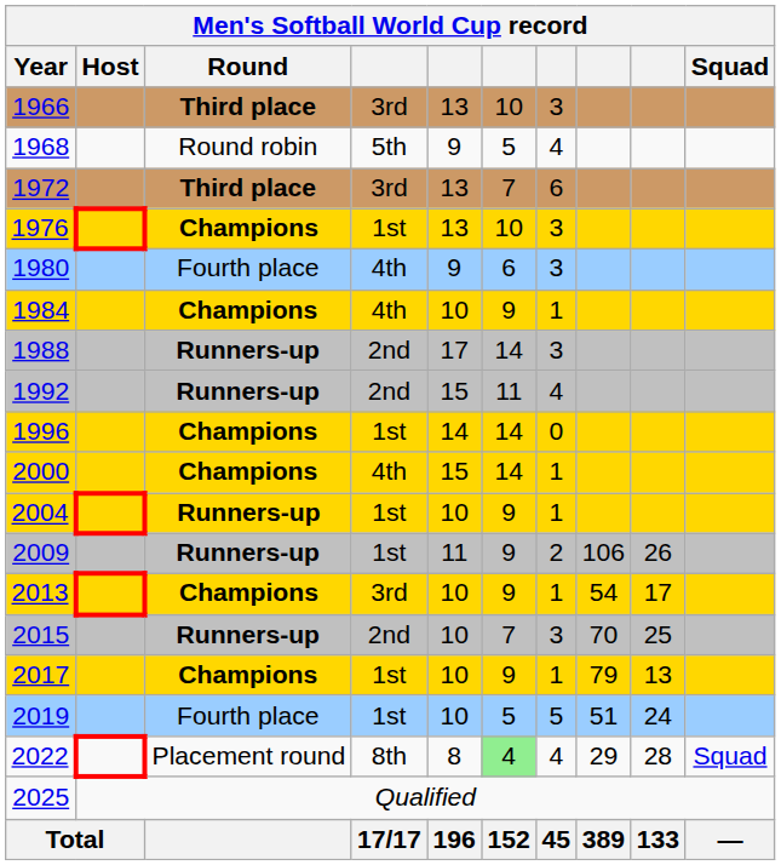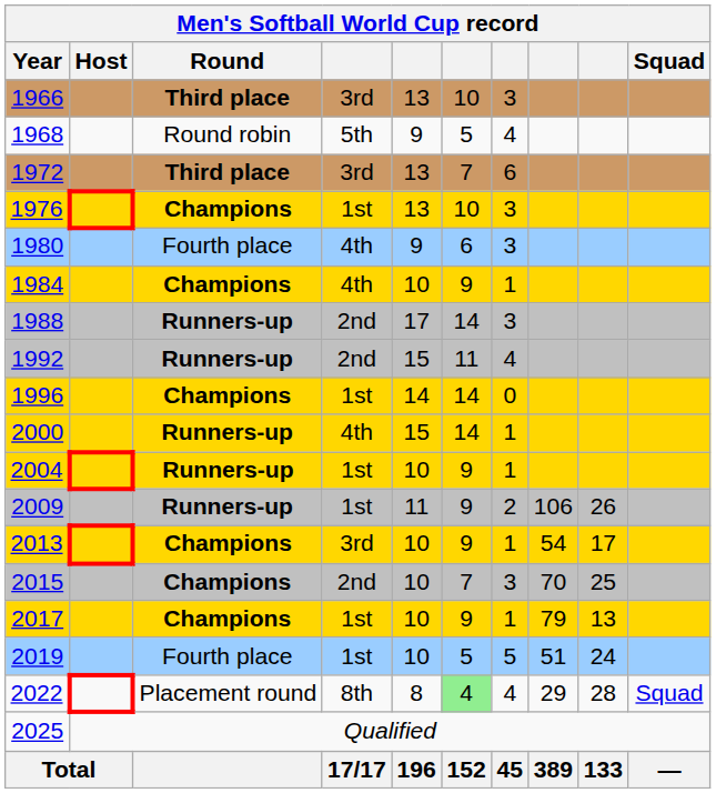2000 | Round: Champions -> Runners-up
2015 | Round: Runners-up -> Champions
